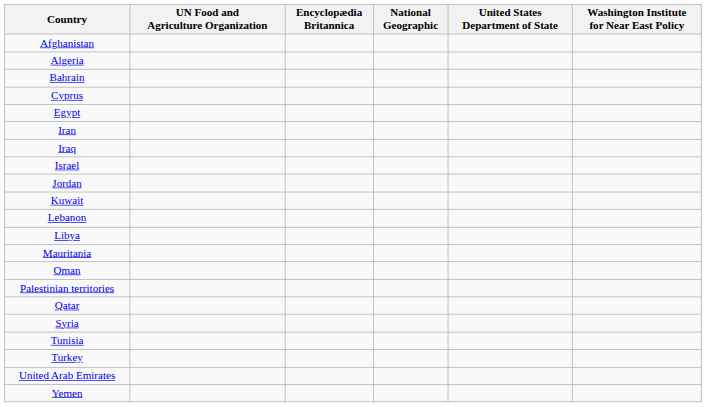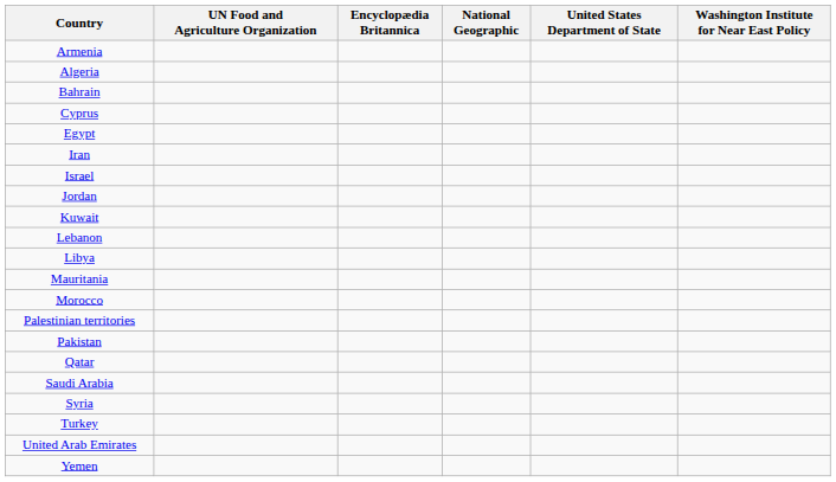+ row: Armenia
- row: Afghanistan
- row: Iraq
+ row: Morocco
- row: Oman
+ row: Pakistan
+ row: Saudi Arabia
- row: Tunisia
